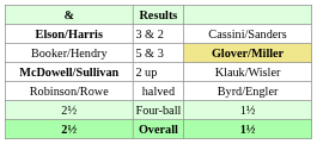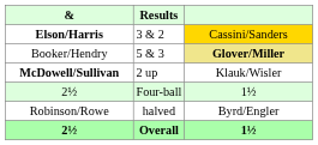Elson/Harris | column 3: no background -> gold background
rows swapped: Robinson/Rowe <-> 2½ / Four-ball
